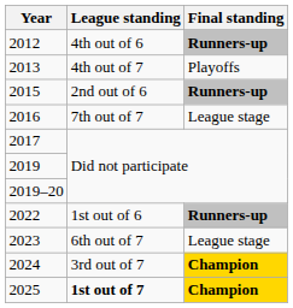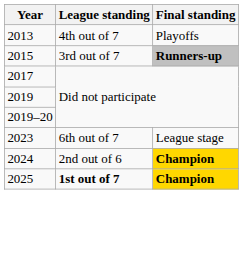- row: 2012 | 4th out of 6 | Runners-up
2015 | League standing: 2nd out of 6 -> 3rd out of 7
- row: 2016 | 7th out of 7 | League stage
- row: 2022 | 1st out of 6 | Runners-up
2024 | League standing: 3rd out of 7 -> 2nd out of 6
